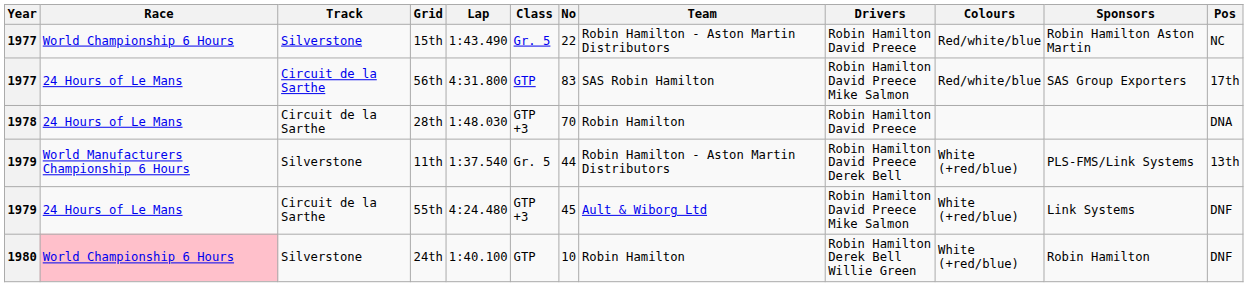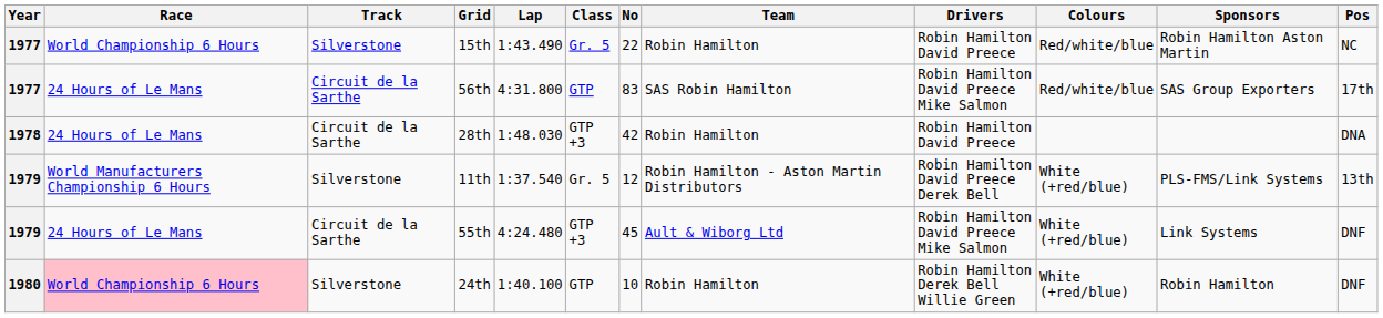15th | Team: Robin Hamilton - Aston Martin Distributors -> Robin Hamilton
28th | No: 70 -> 42
11th | No: 44 -> 12
